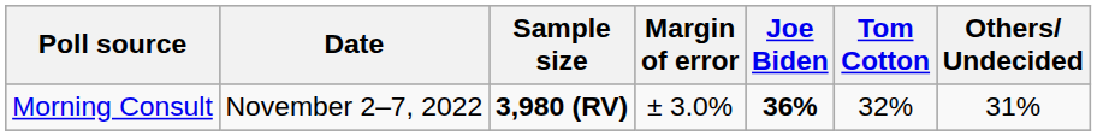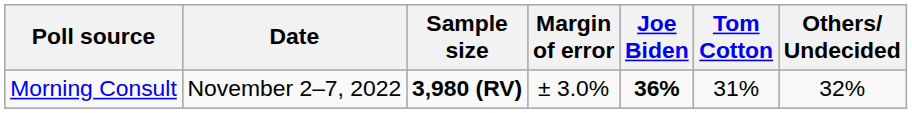Morning Consult | Tom Cotton: 32% -> 31%
Morning Consult | Others/ Undecided: 31% -> 32%
